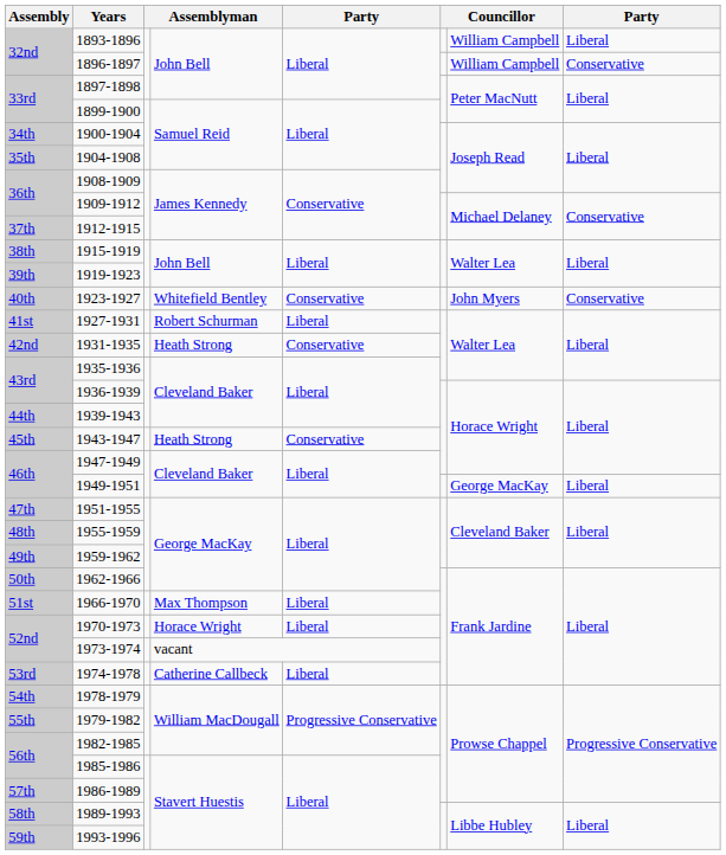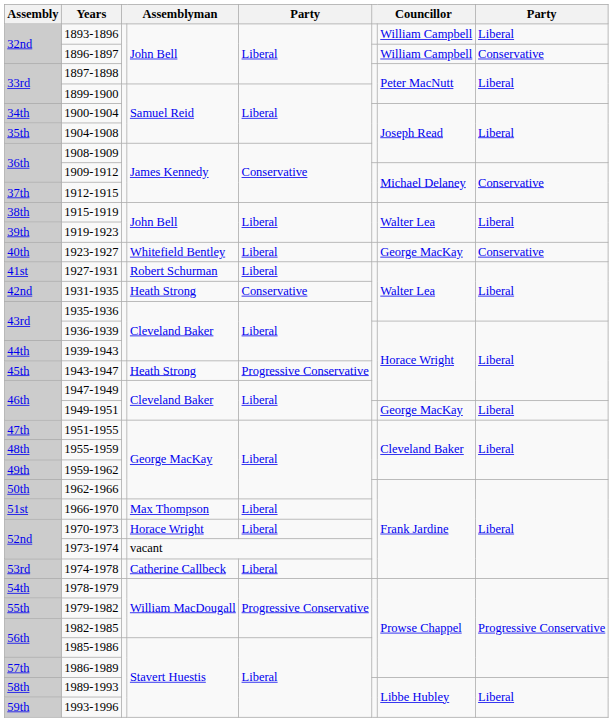1923-1927 | column 5: Conservative -> Liberal
1923-1927 | column 7: John Myers -> George MacKay
1943-1947 | column 5: Conservative -> Progressive Conservative
